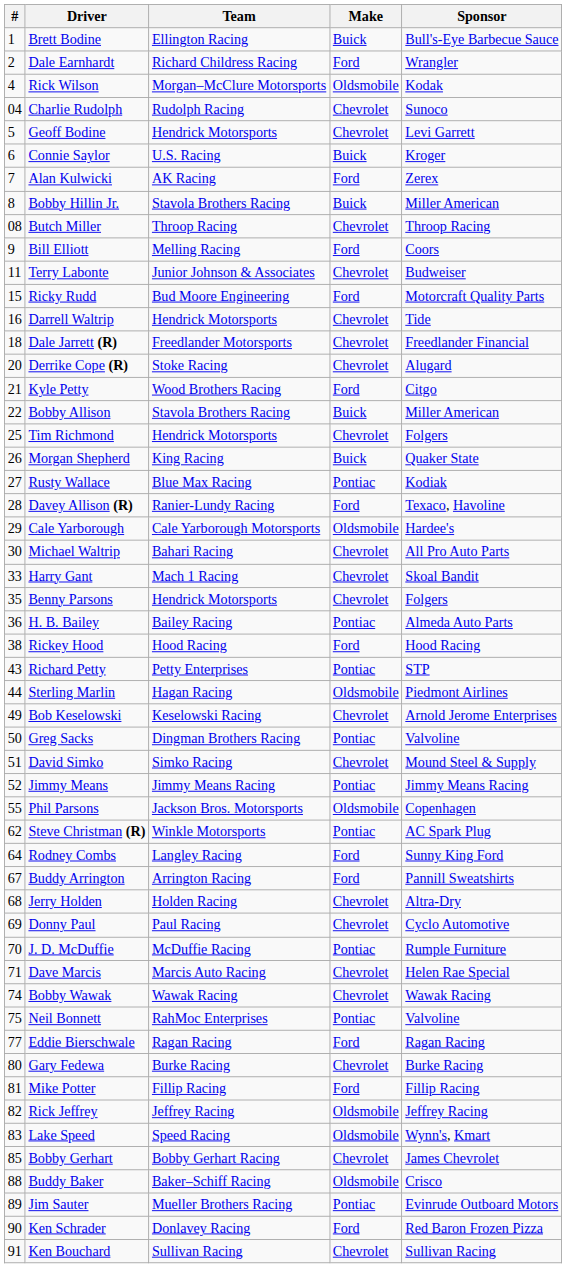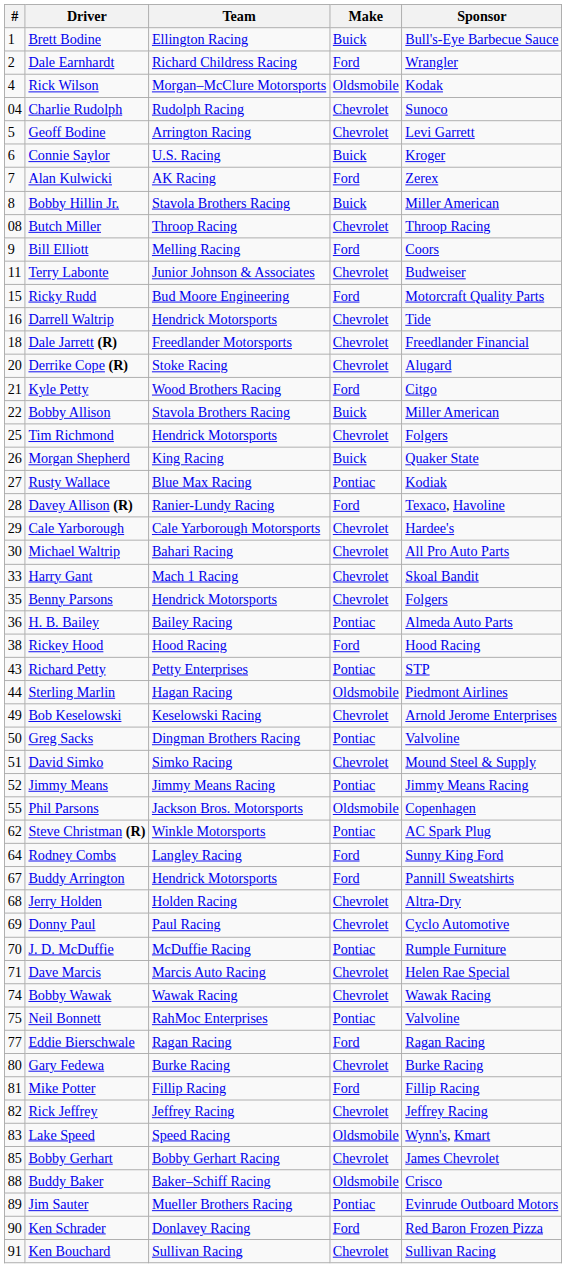Geoff Bodine | Team: Hendrick Motorsports -> Arrington Racing
Cale Yarborough | Make: Oldsmobile -> Chevrolet
Buddy Arrington | Team: Arrington Racing -> Hendrick Motorsports
Rick Jeffrey | Make: Oldsmobile -> Chevrolet
